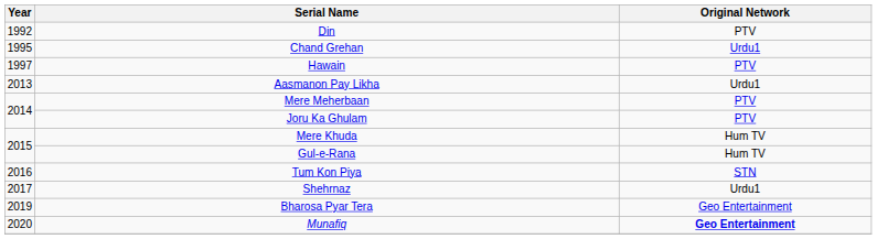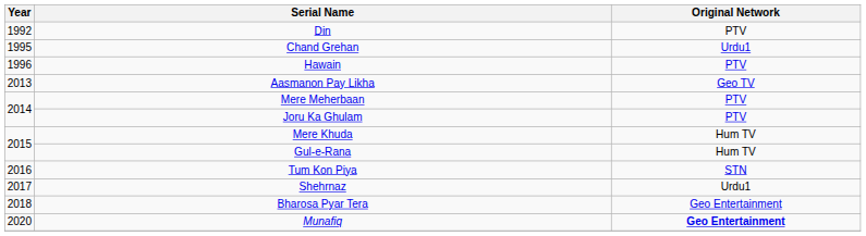Hawain | Year: 1997 -> 1996
Aasmanon Pay Likha | Original Network: Urdu1 -> Geo TV
Bharosa Pyar Tera | Year: 2019 -> 2018
